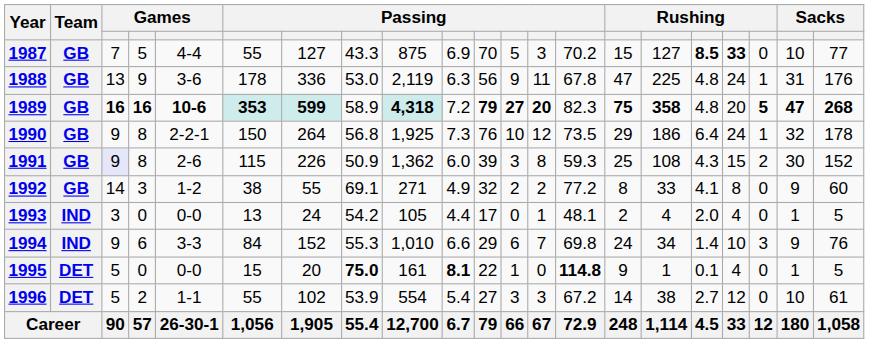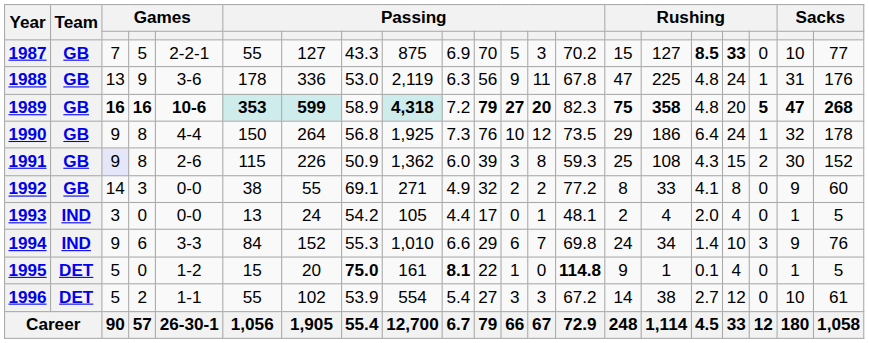1987 | column 5: 4-4 -> 2-2-1
1990 | column 5: 2-2-1 -> 4-4
1992 | column 5: 1-2 -> 0-0
1995 | column 5: 0-0 -> 1-2
